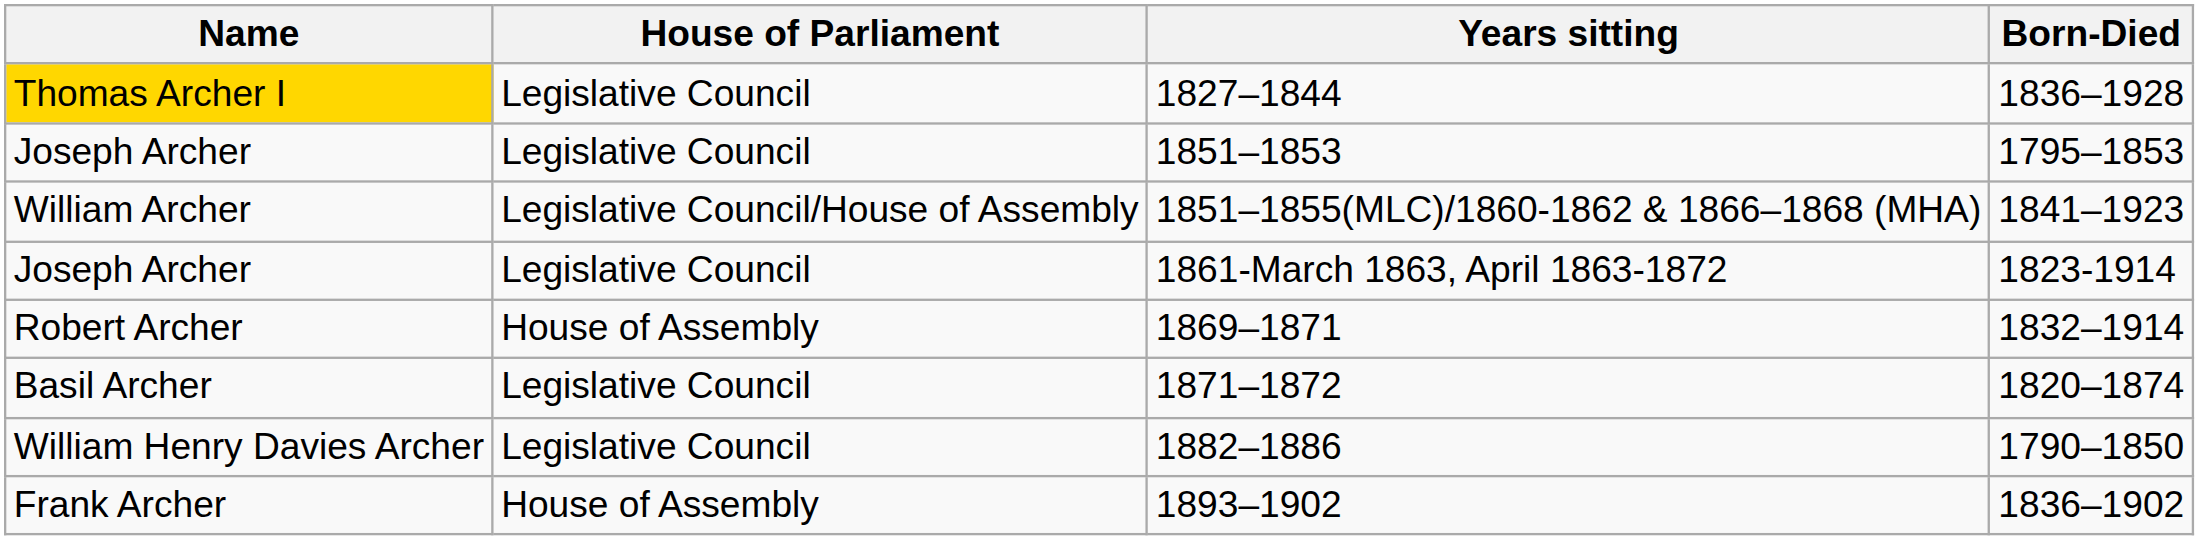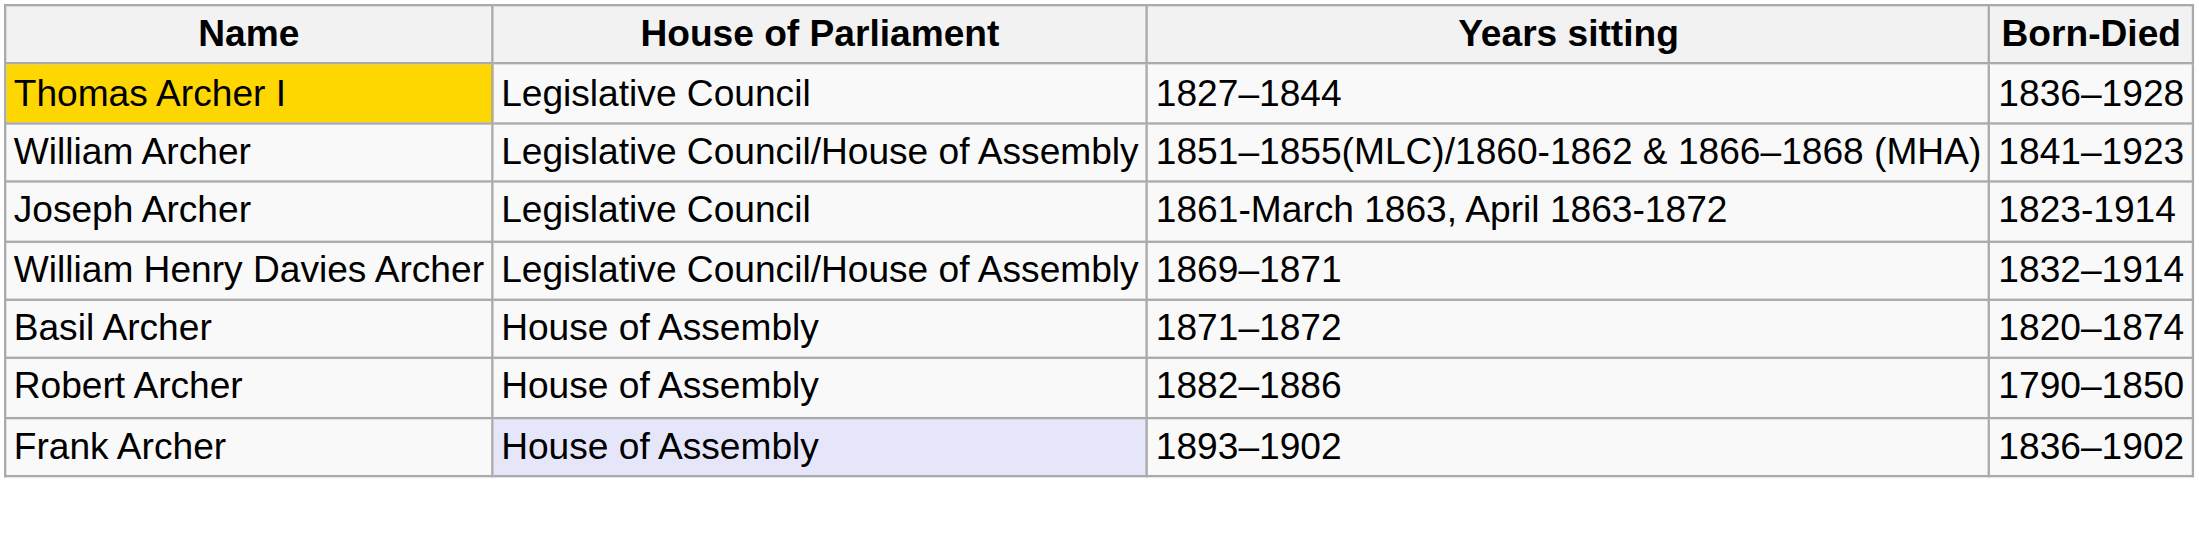- row: Joseph Archer | Legislative Council | 1851–1853 | 1795–1853
1869–1871 | Name: Robert Archer -> William Henry Davies Archer
1869–1871 | House of Parliament: House of Assembly -> Legislative Council/House of Assembly
1871–1872 | House of Parliament: Legislative Council -> House of Assembly
1882–1886 | Name: William Henry Davies Archer -> Robert Archer
1882–1886 | House of Parliament: Legislative Council -> House of Assembly
1893–1902 | House of Parliament: no background -> lavender background
